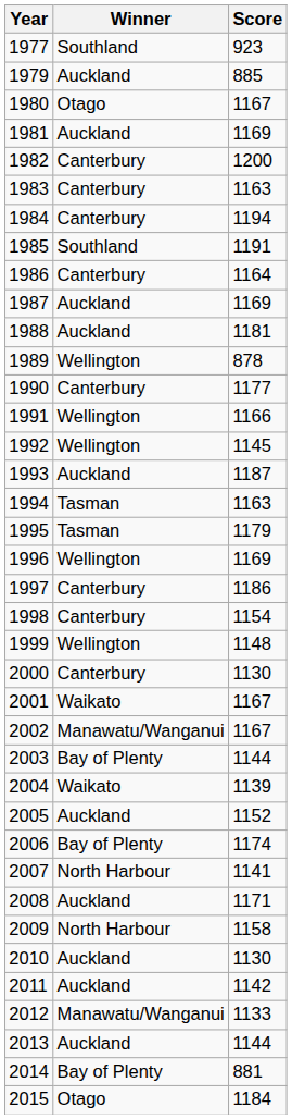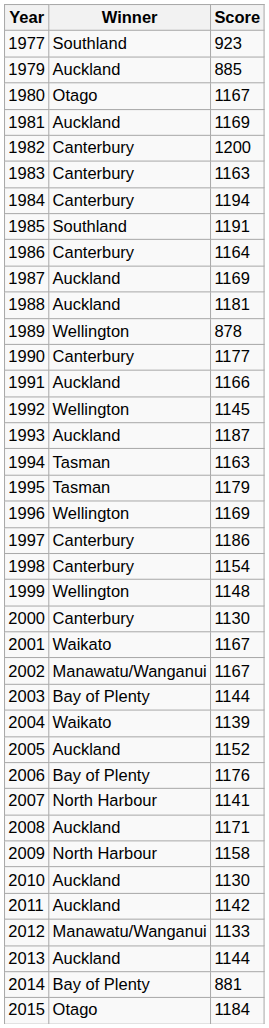1991 | Winner: Wellington -> Auckland
2006 | Score: 1174 -> 1176
